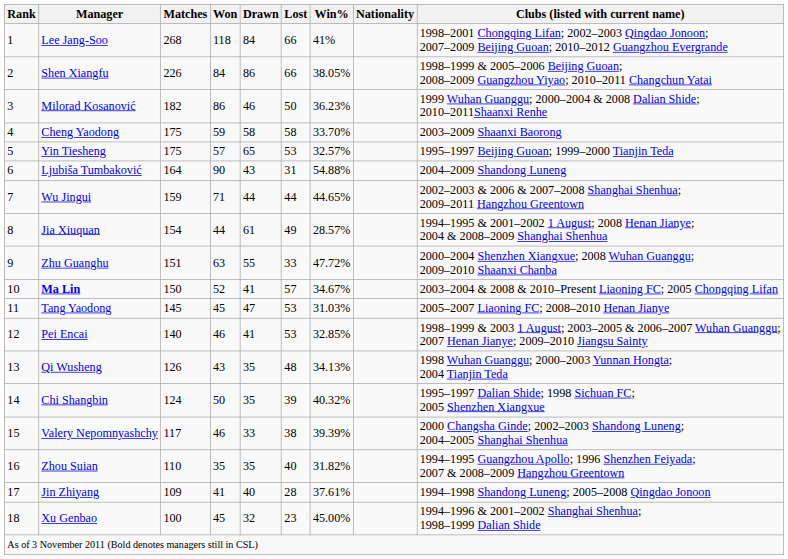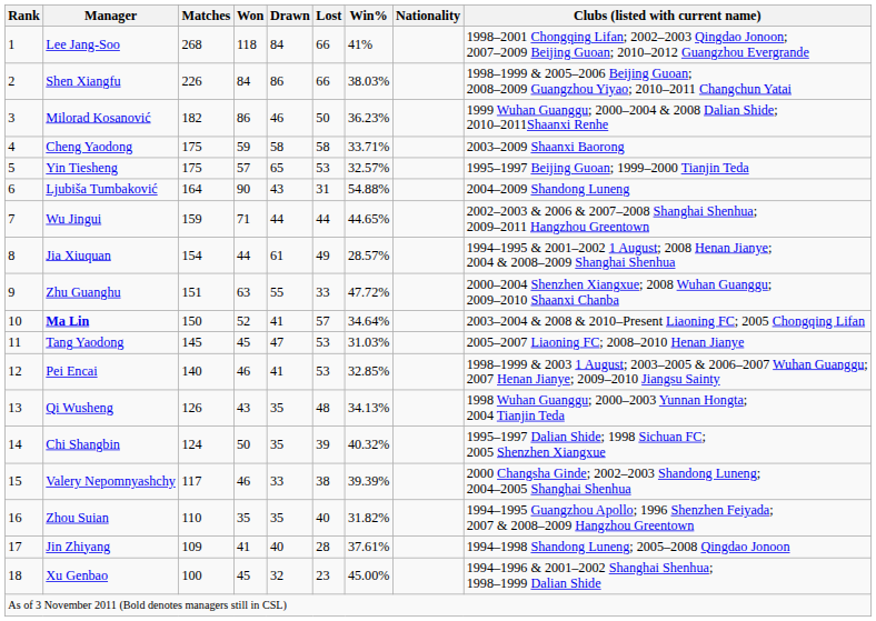Shen Xiangfu | Win%: 38.05% -> 38.03%
Cheng Yaodong | Win%: 33.70% -> 33.71%
Ma Lin | Win%: 34.67% -> 34.64%
